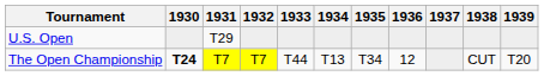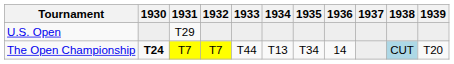The Open Championship | 1936: 12 -> 14
The Open Championship | 1938: no background -> lightblue background
